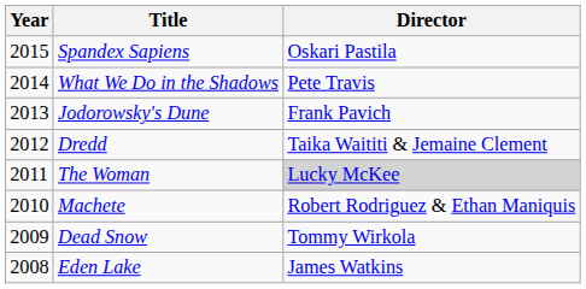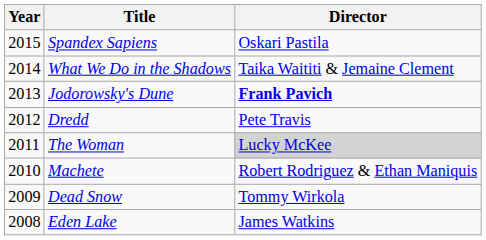What We Do in the Shadows | Director: Pete Travis -> Taika Waititi & Jemaine Clement
Jodorowsky's Dune | Director: normal -> bold
Dredd | Director: Taika Waititi & Jemaine Clement -> Pete Travis
